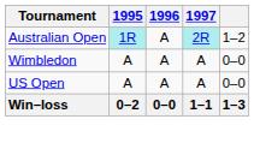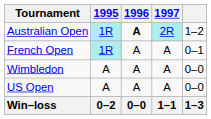Australian Open | 1996: normal -> bold
+ row: French Open | 1R | A | A | 0–1
